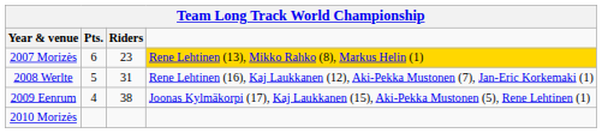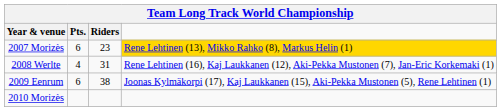2008 Werlte | Pts.: 5 -> 4
2009 Eenrum | Pts.: 4 -> 6
